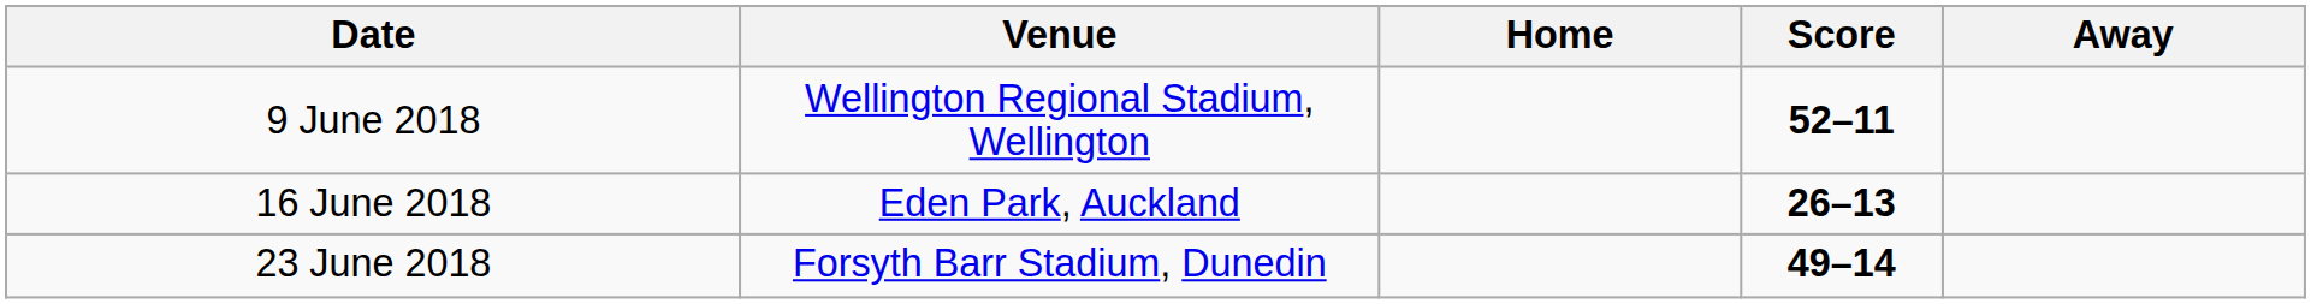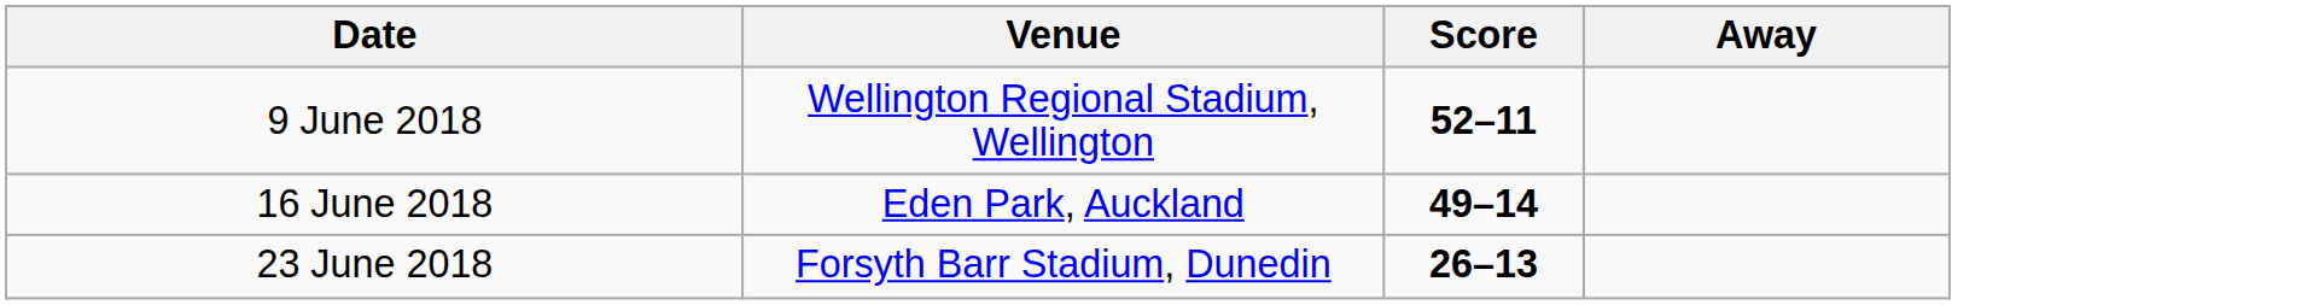- column: Home
16 June 2018 | Score: 26–13 -> 49–14
23 June 2018 | Score: 49–14 -> 26–13
